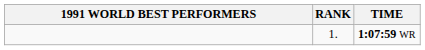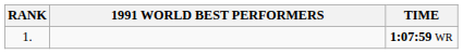columns swapped: RANK <-> 1991 WORLD BEST PERFORMERS
